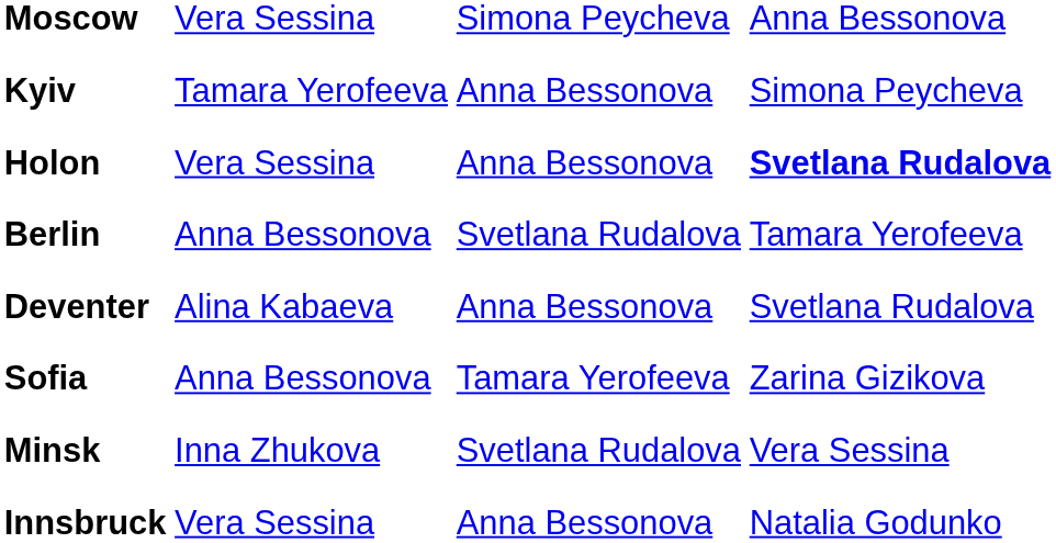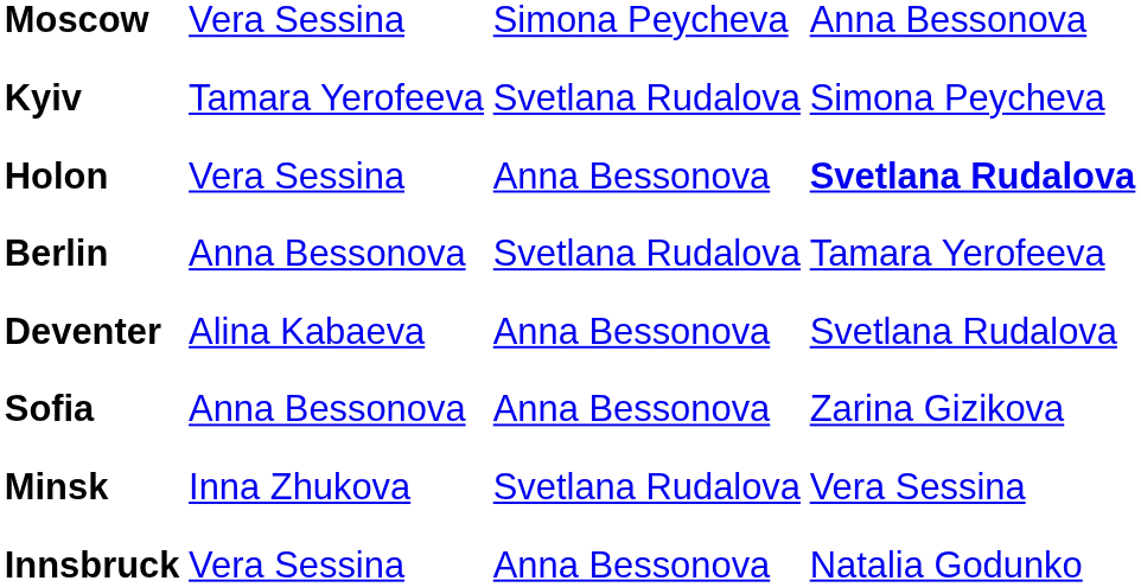Kyiv | column 3: Anna Bessonova -> Svetlana Rudalova
Sofia | column 3: Tamara Yerofeeva -> Anna Bessonova
